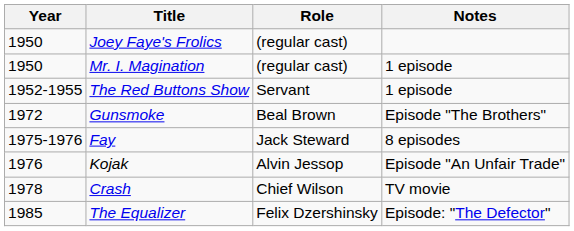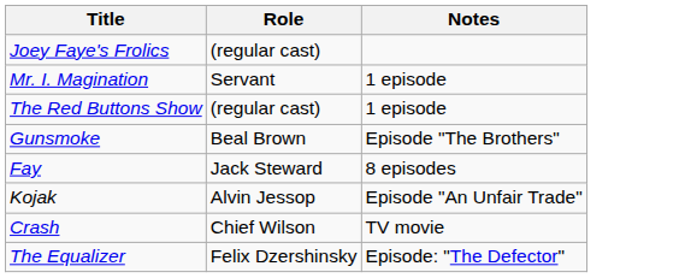- column: Year | 1950 | 1950 | 1952-1955 | 1972 | 1975-1976 | 1976 | 1978 | 1985
Mr. I. Magination | Role: (regular cast) -> Servant
The Red Buttons Show | Role: Servant -> (regular cast)
